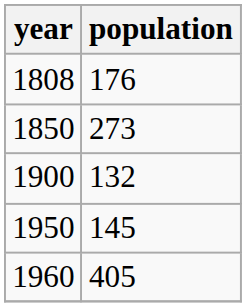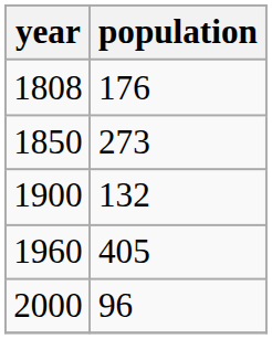- row: 1950 | 145
+ row: 2000 | 96
